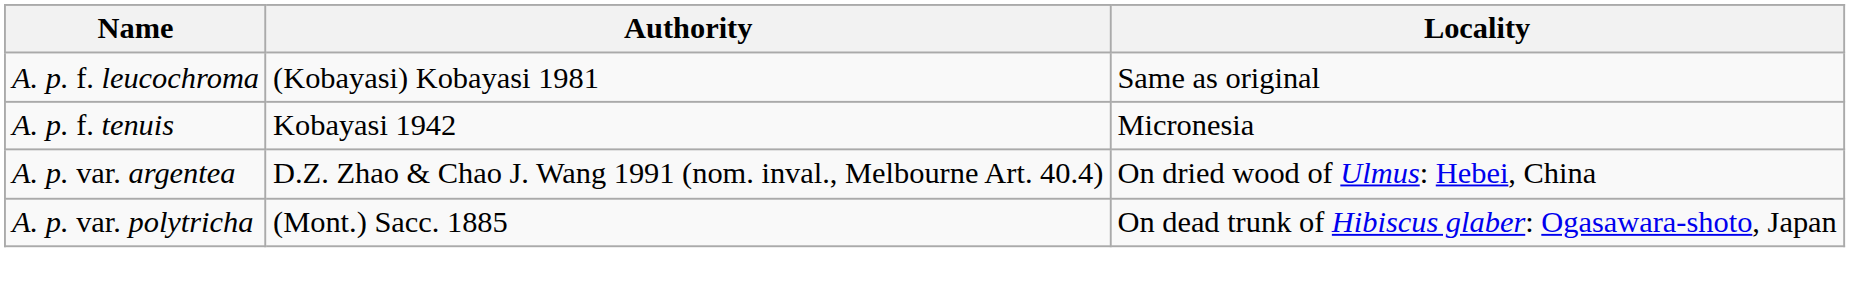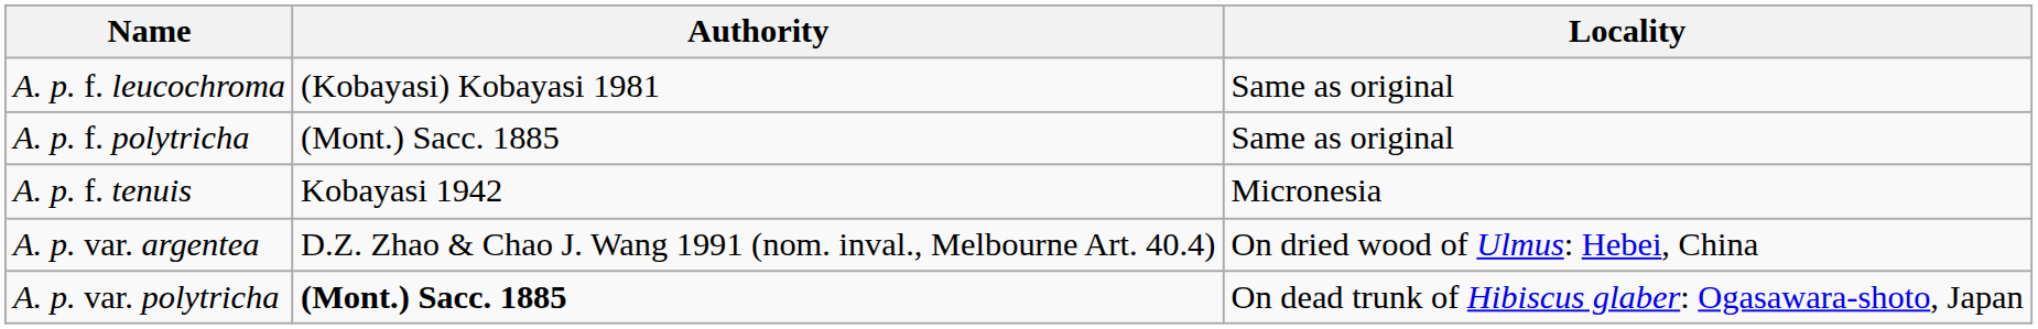+ row: A. p. f. polytricha | (Mont.) Sacc. 1885 | Same as original
A. p. var. polytricha | Authority: normal -> bold
